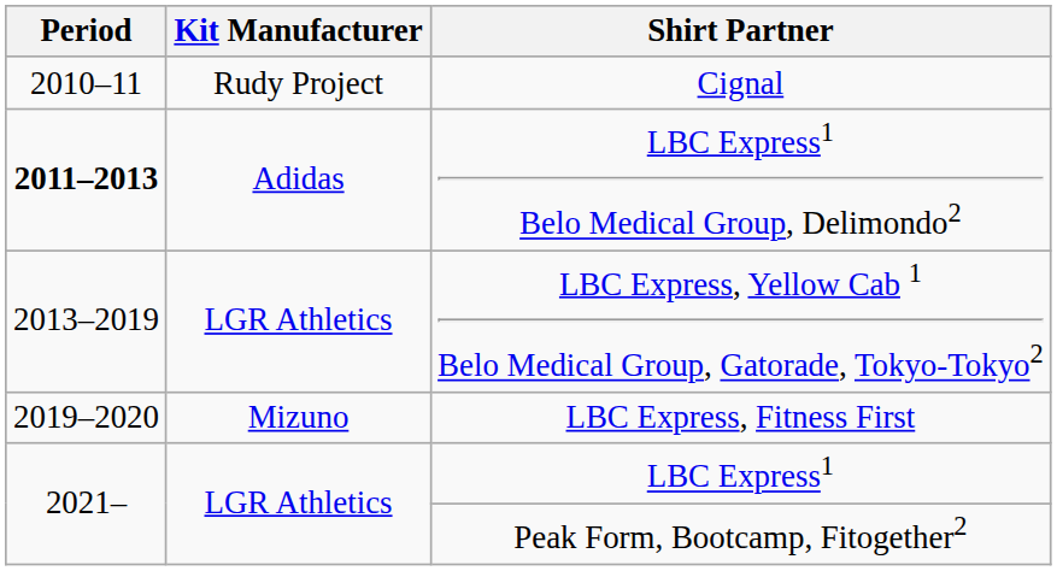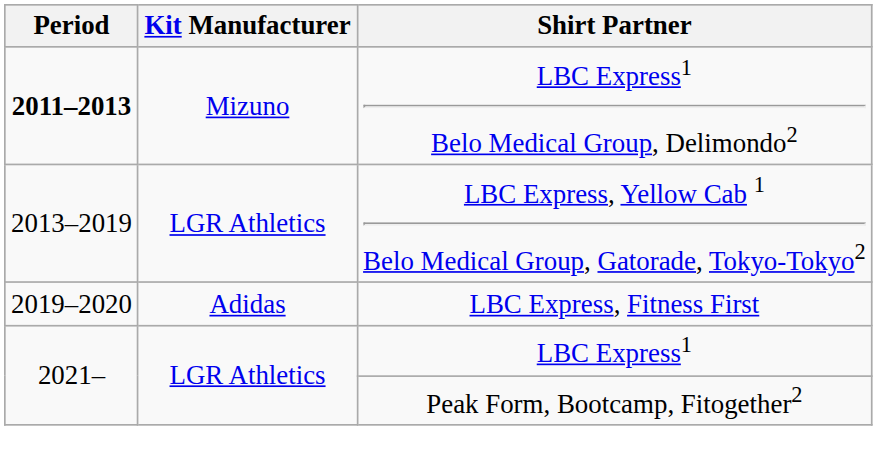- row: 2010–11 | Rudy Project | Cignal
LBC Express1 Belo Medical Group, Delimondo2 | Kit Manufacturer: Adidas -> Mizuno
LBC Express, Fitness First | Kit Manufacturer: Mizuno -> Adidas
